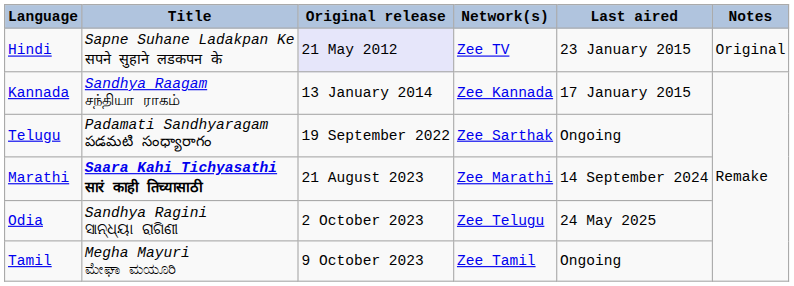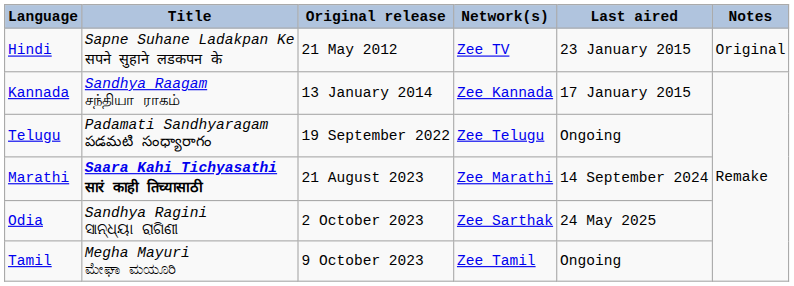Hindi | Original release: lavender background -> no background
Telugu | Network(s): Zee Sarthak -> Zee Telugu
Odia | Network(s): Zee Telugu -> Zee Sarthak
